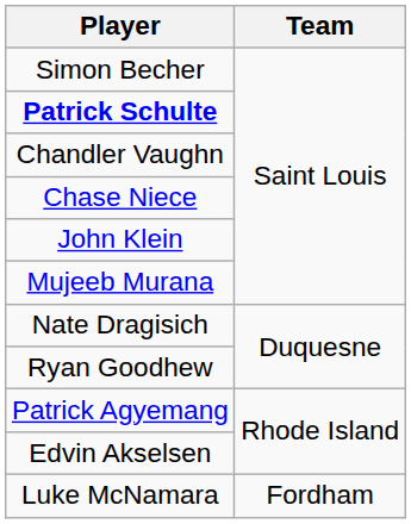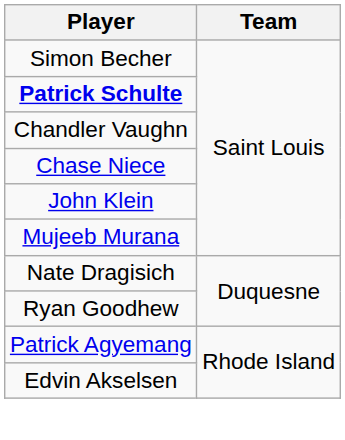- row: Luke McNamara | Fordham
